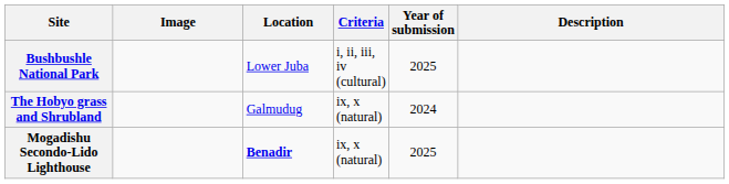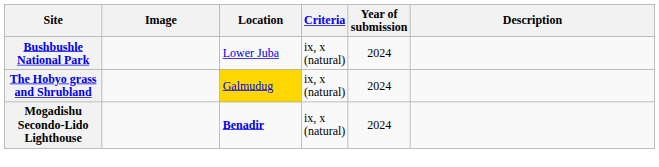Bushbushle National Park | Criteria: i, ii, iii, iv (cultural) -> ix, x (natural)
Bushbushle National Park | Year of submission: 2025 -> 2024
The Hobyo grass and Shrubland | Location: no background -> gold background
Mogadishu Secondo-Lido Lighthouse | Year of submission: 2025 -> 2024
